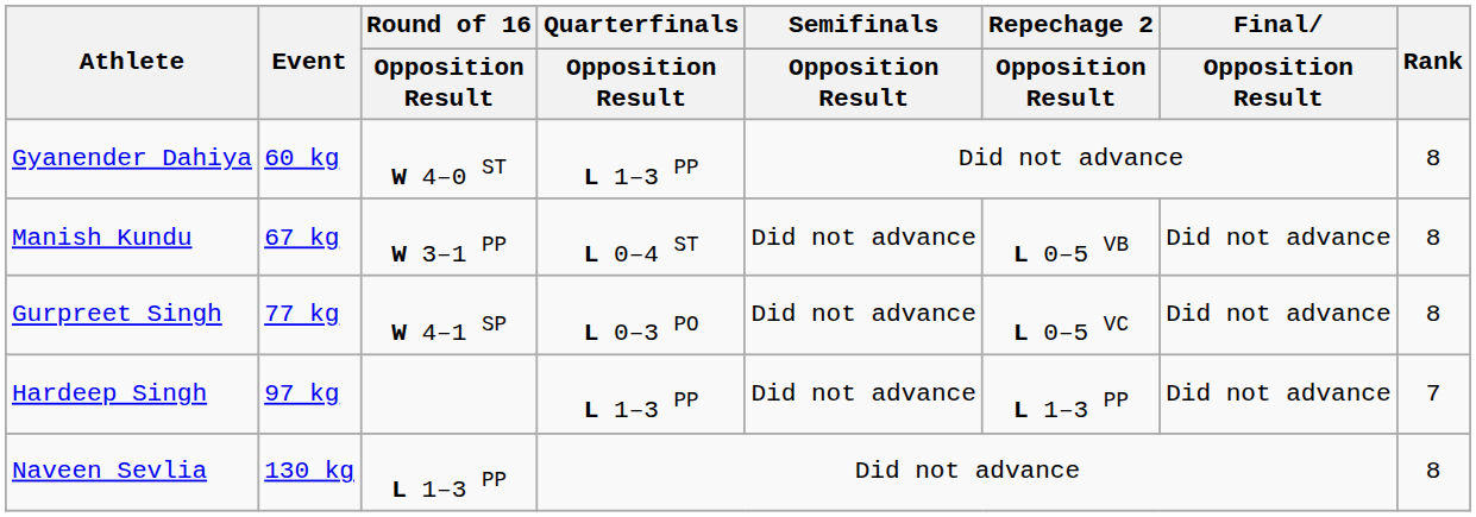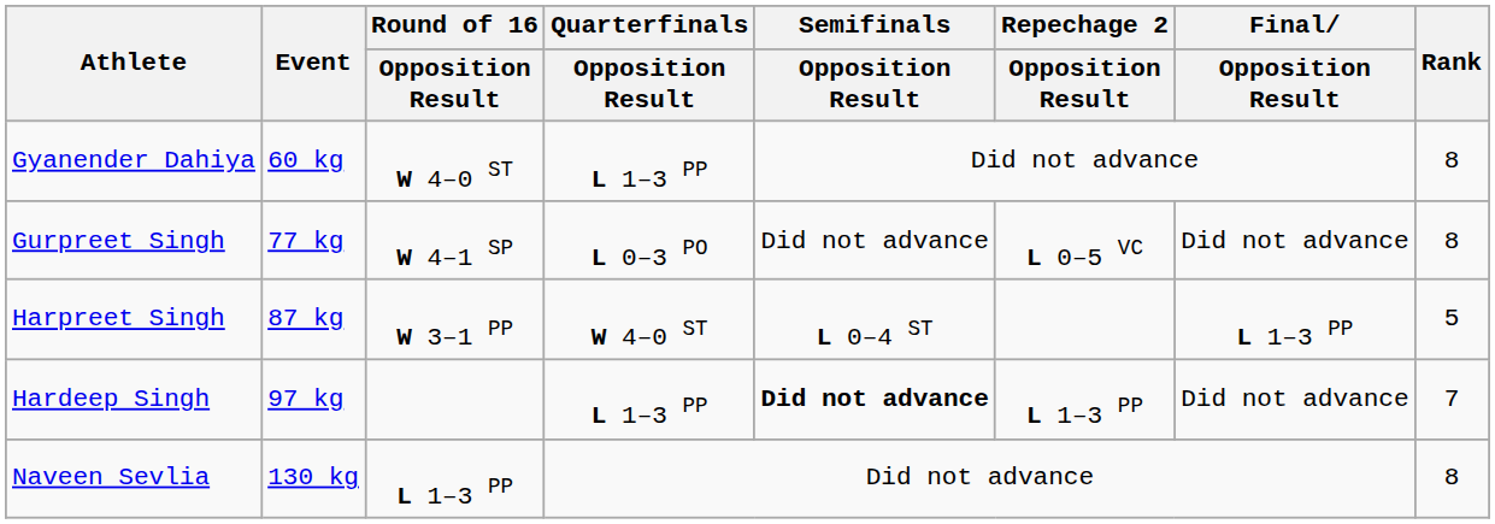- row: Manish Kundu | 67 kg | W 3–1 PP | L 0–4 ST | Did not advance | L 0–5 VB | Did not advance | 8
+ row: Harpreet Singh | 87 kg | W 3–1 PP | W 4–0 ST | L 0–4 ST | L 1–3 PP | 5
Hardeep Singh | Semifinals / Opposition Result: normal -> bold
